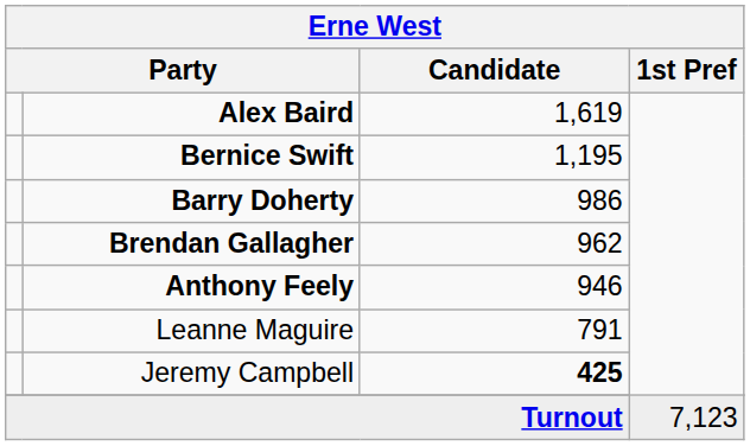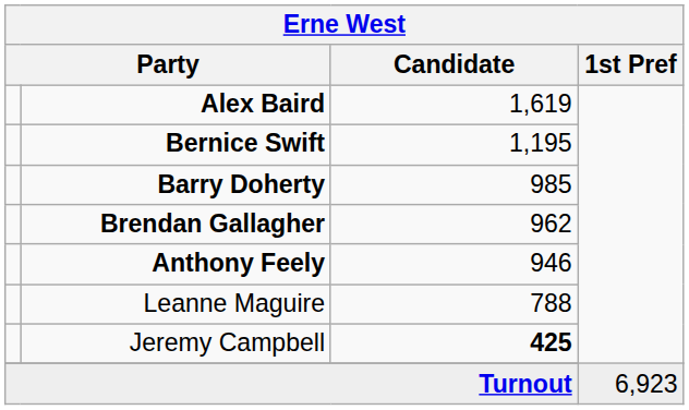Barry Doherty | Candidate: 986 -> 985
Leanne Maguire | Candidate: 791 -> 788
Turnout | 1st Pref: 7,123 -> 6,923
